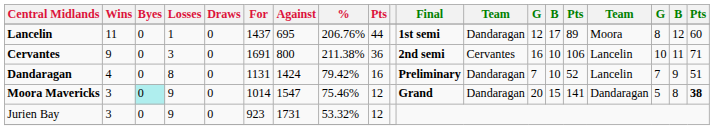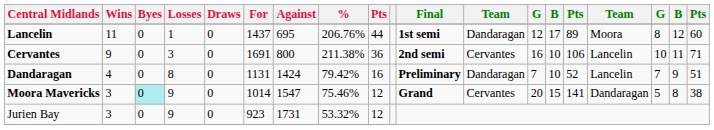Moora Mavericks | column 12: Dandaragan -> Cervantes
Moora Mavericks | column 19: bold -> normal
